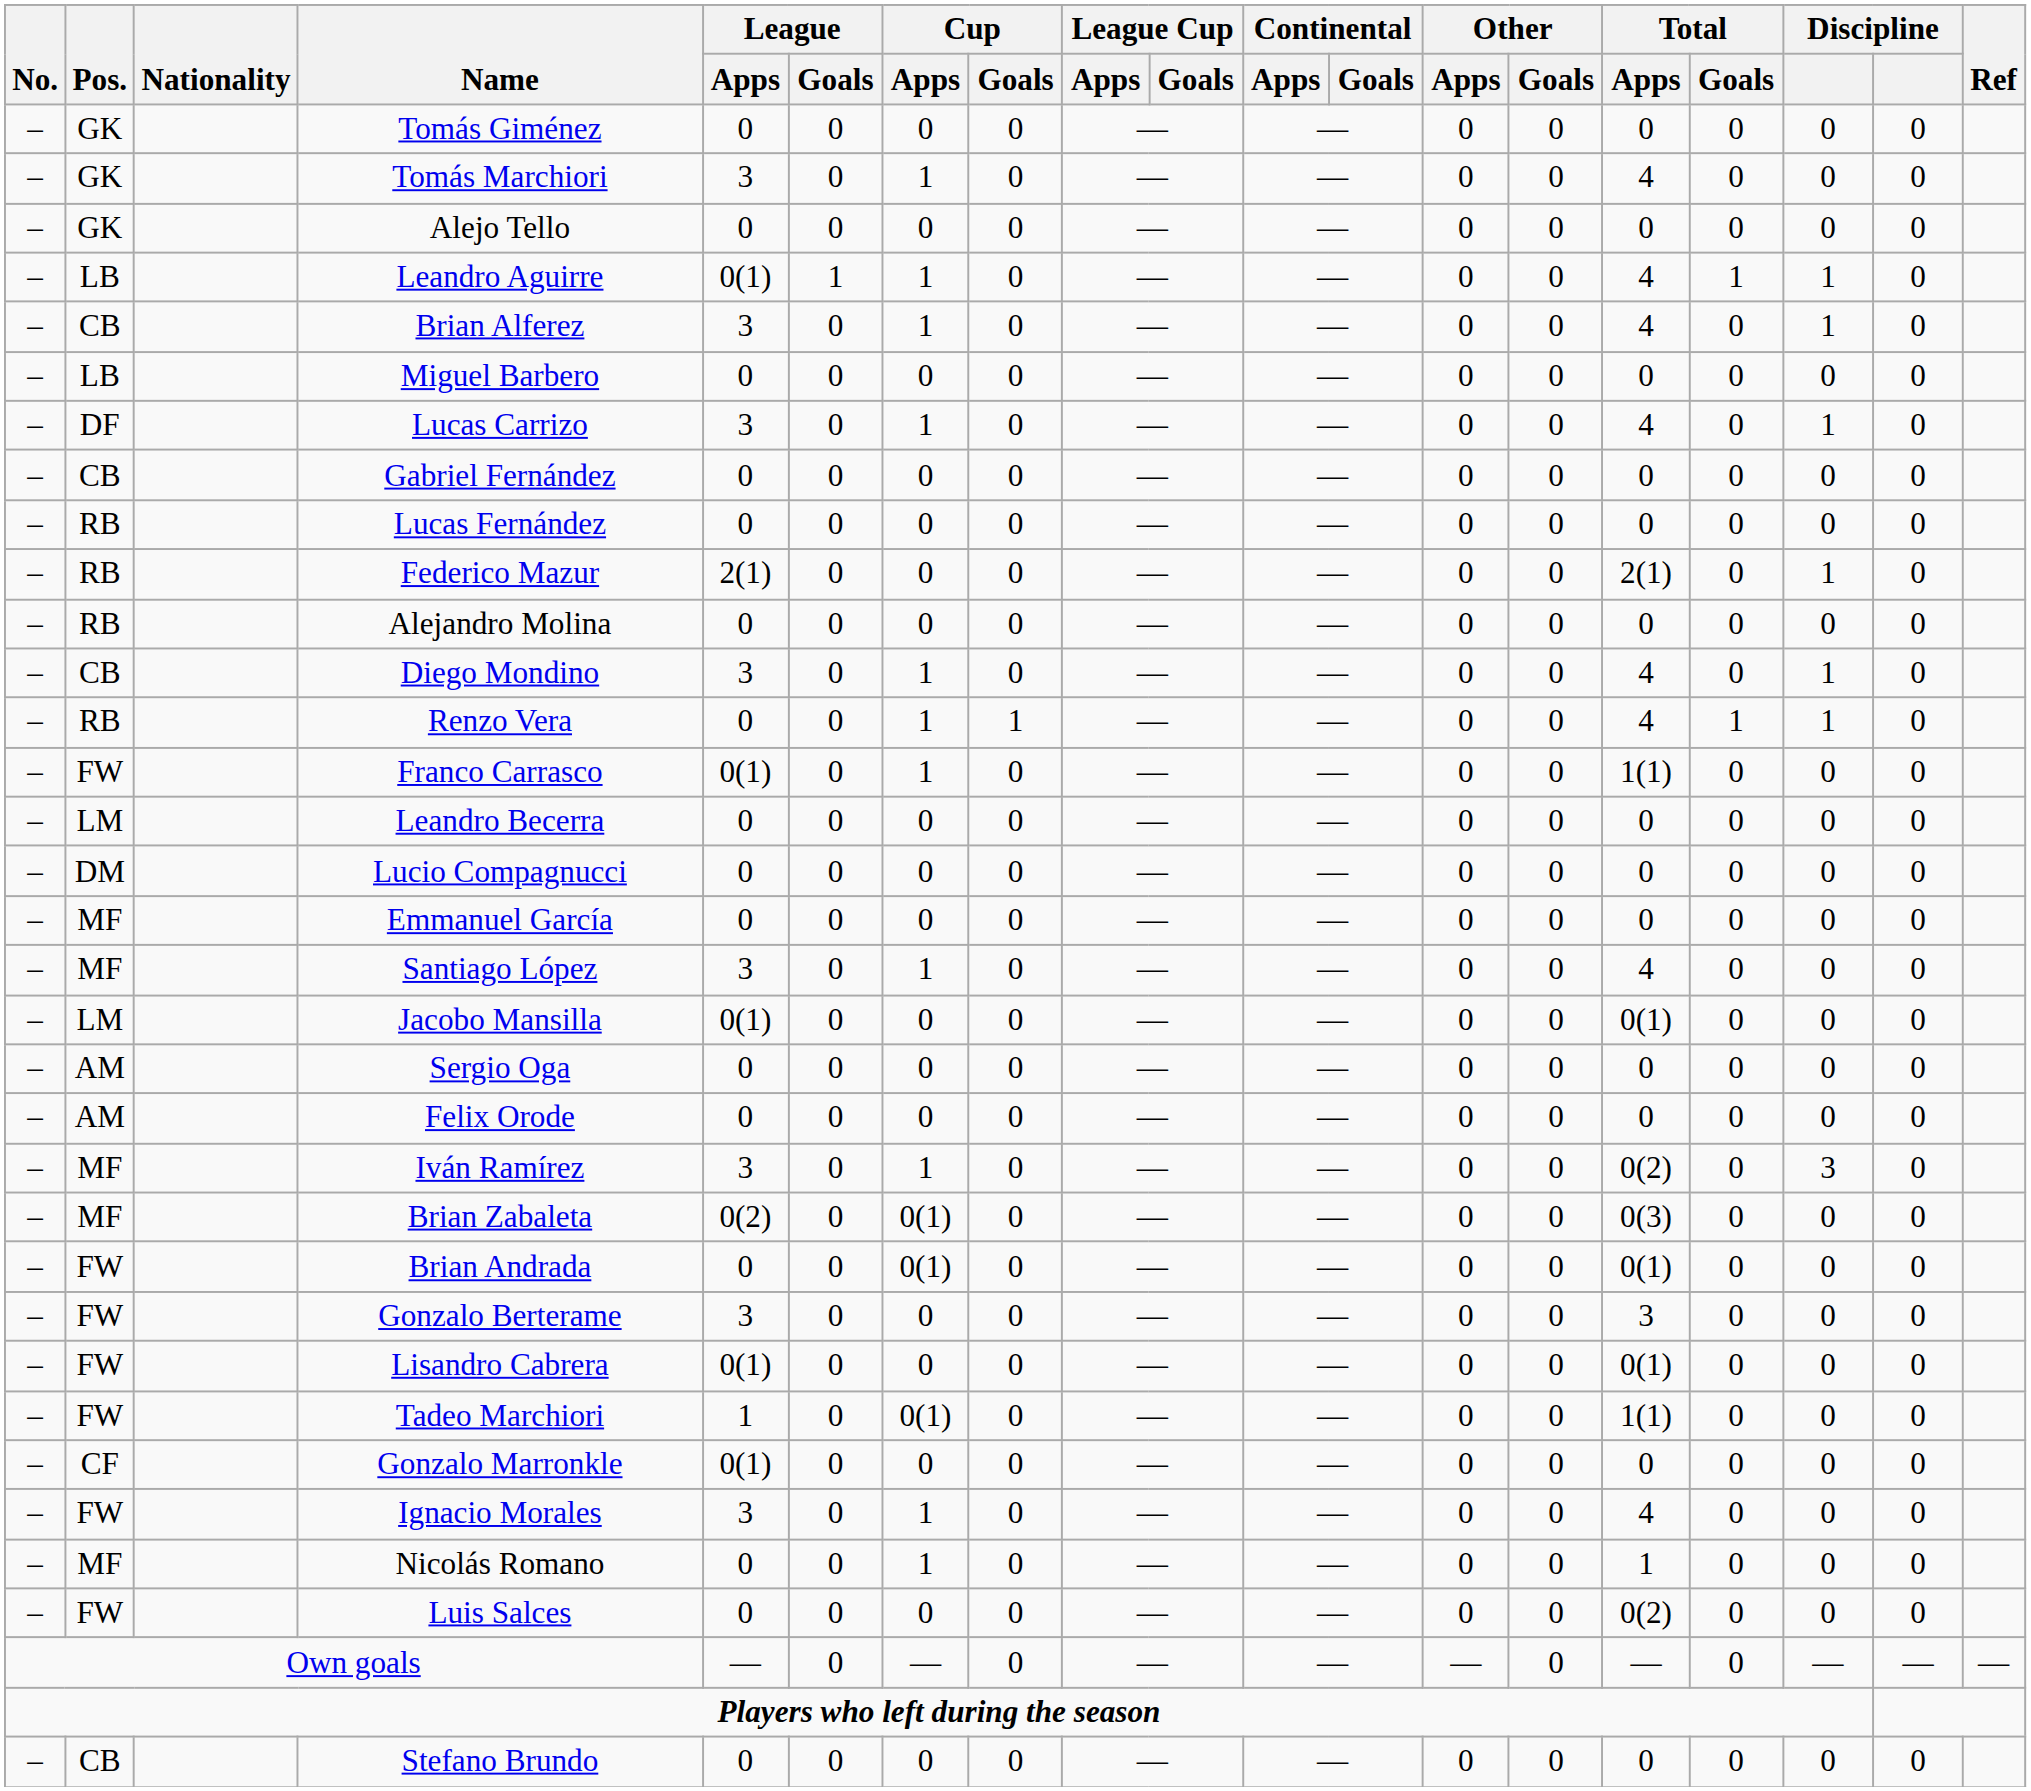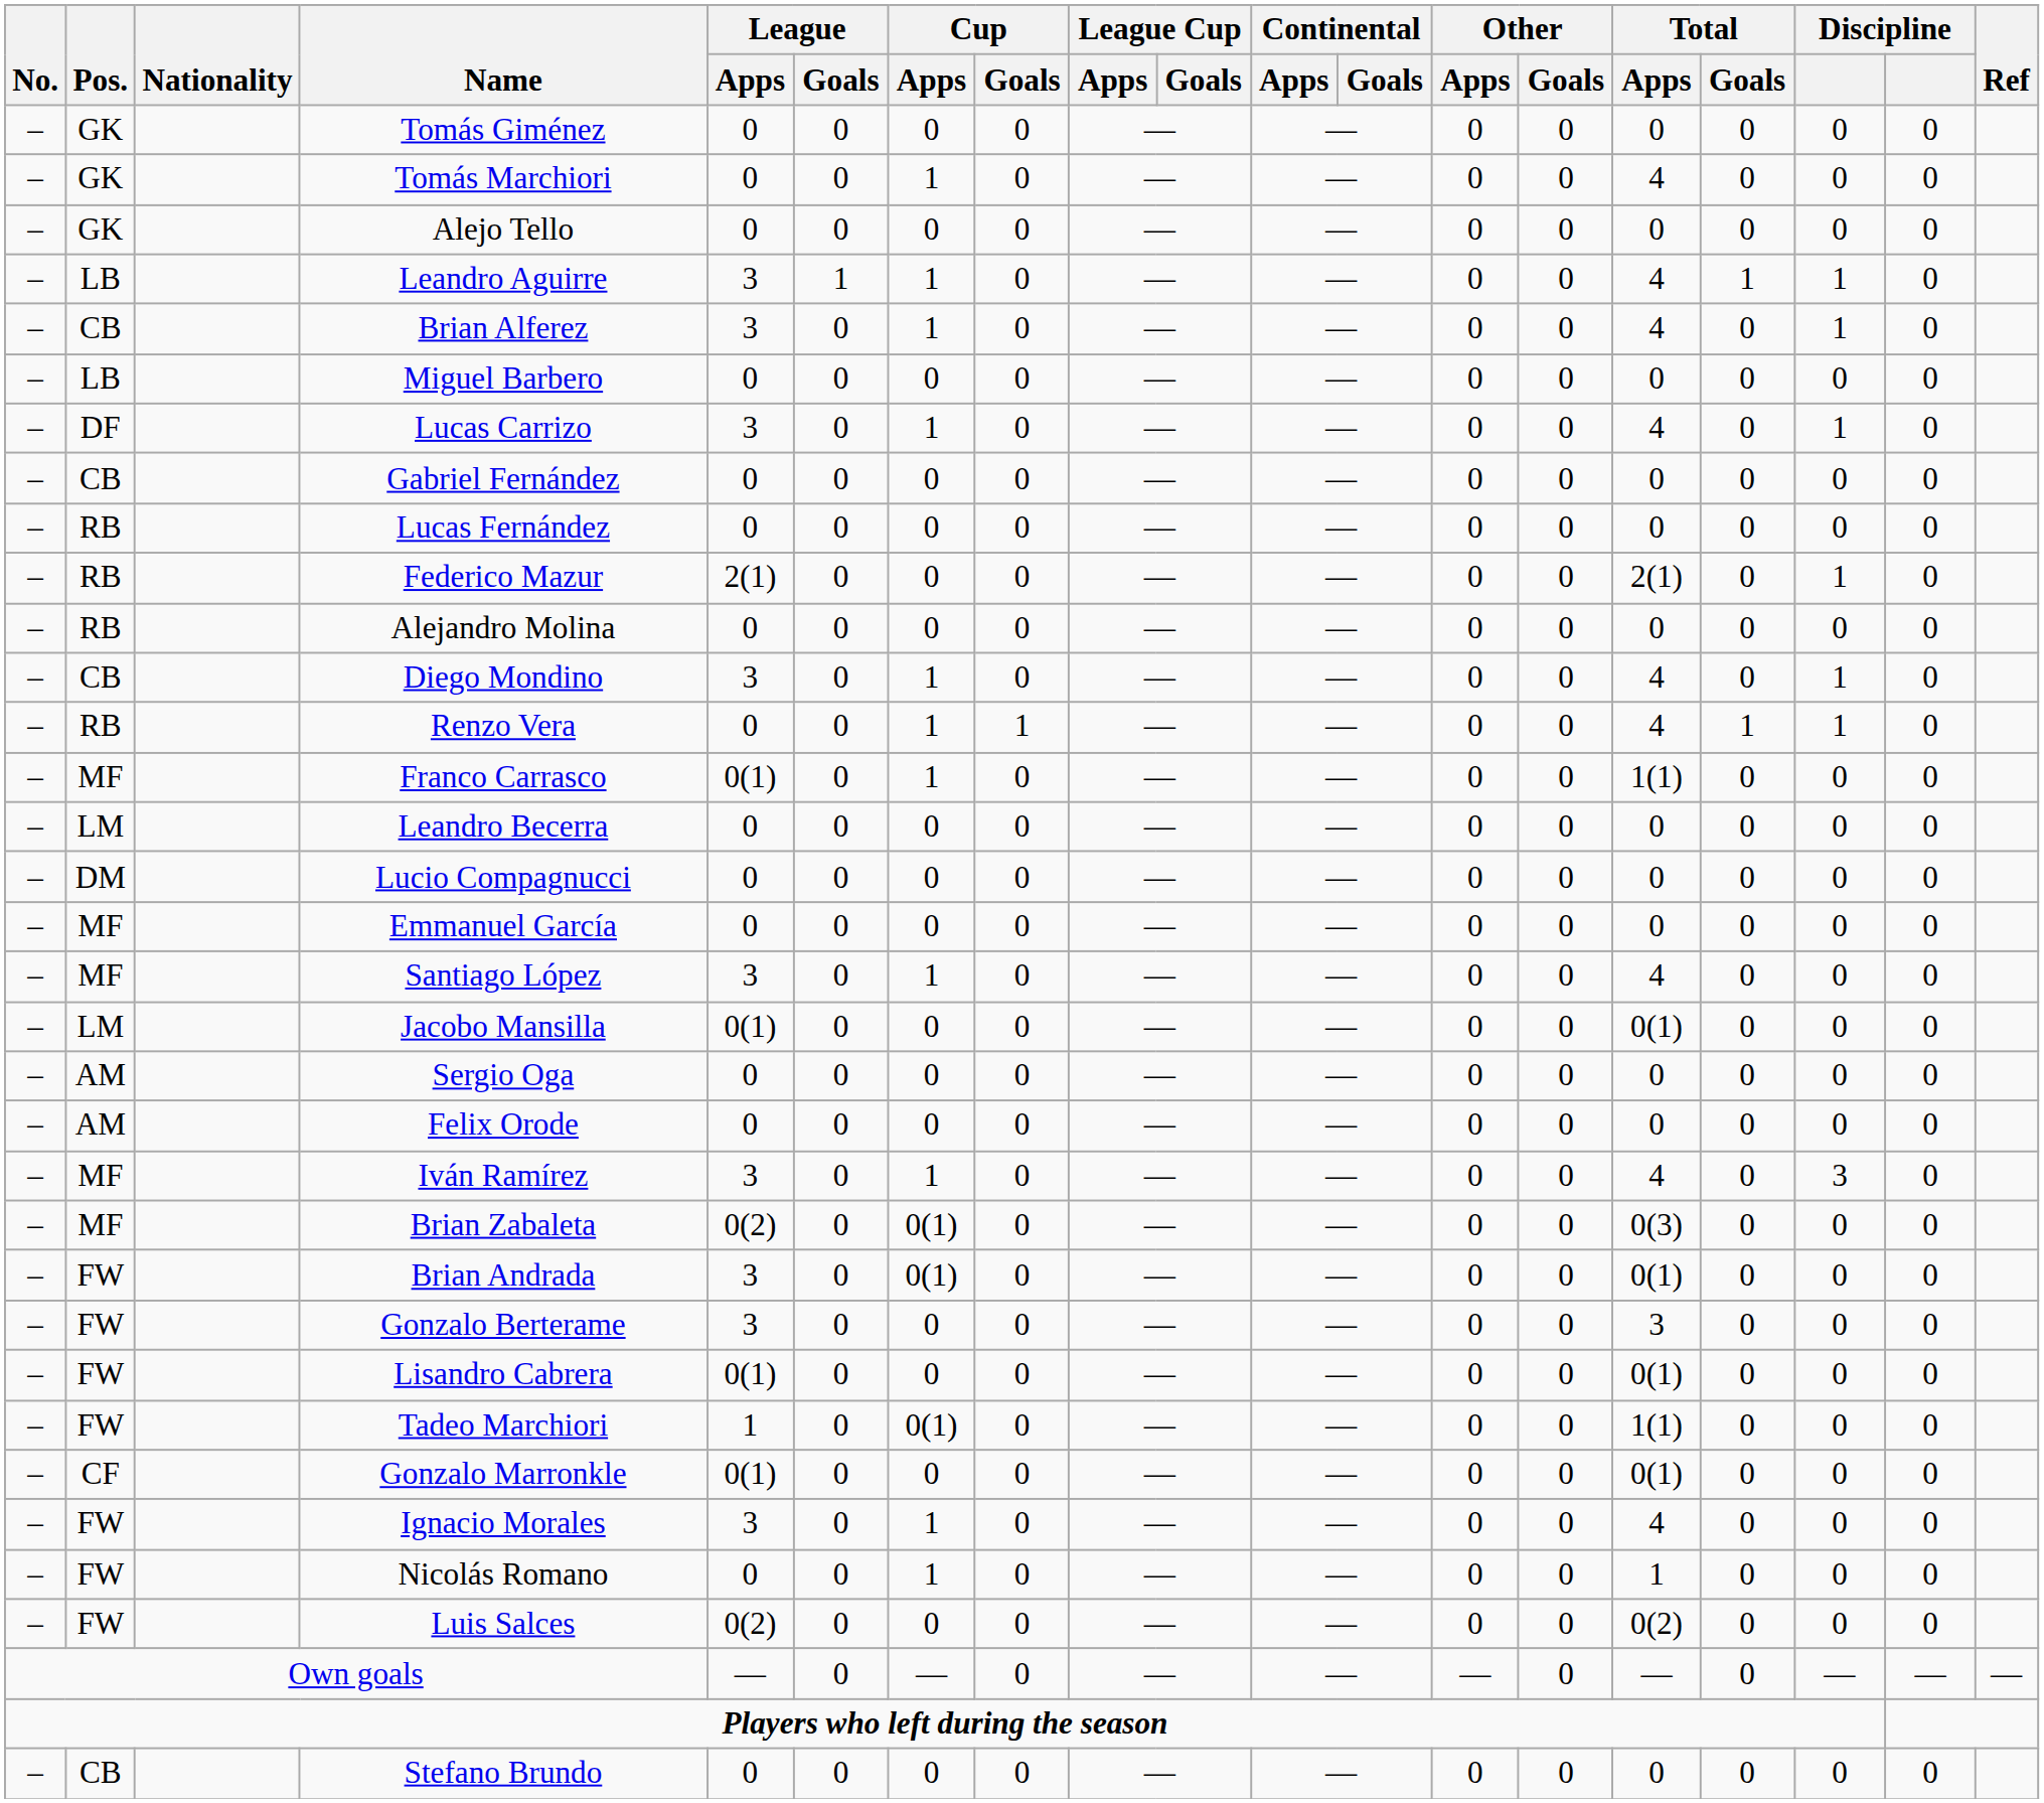Tomás Marchiori | League / Apps: 3 -> 0
Leandro Aguirre | League / Apps: 0(1) -> 3
Franco Carrasco | Pos.: FW -> MF
Iván Ramírez | Total / Apps: 0(2) -> 4
Brian Andrada | League / Apps: 0 -> 3
Gonzalo Marronkle | Total / Apps: 0 -> 0(1)
Nicolás Romano | Pos.: MF -> FW
Luis Salces | League / Apps: 0 -> 0(2)
